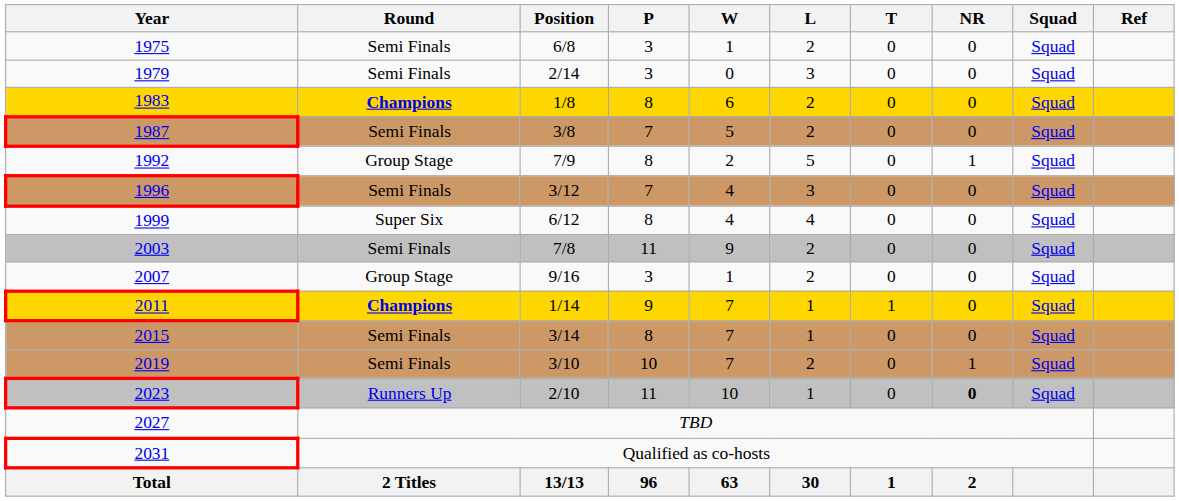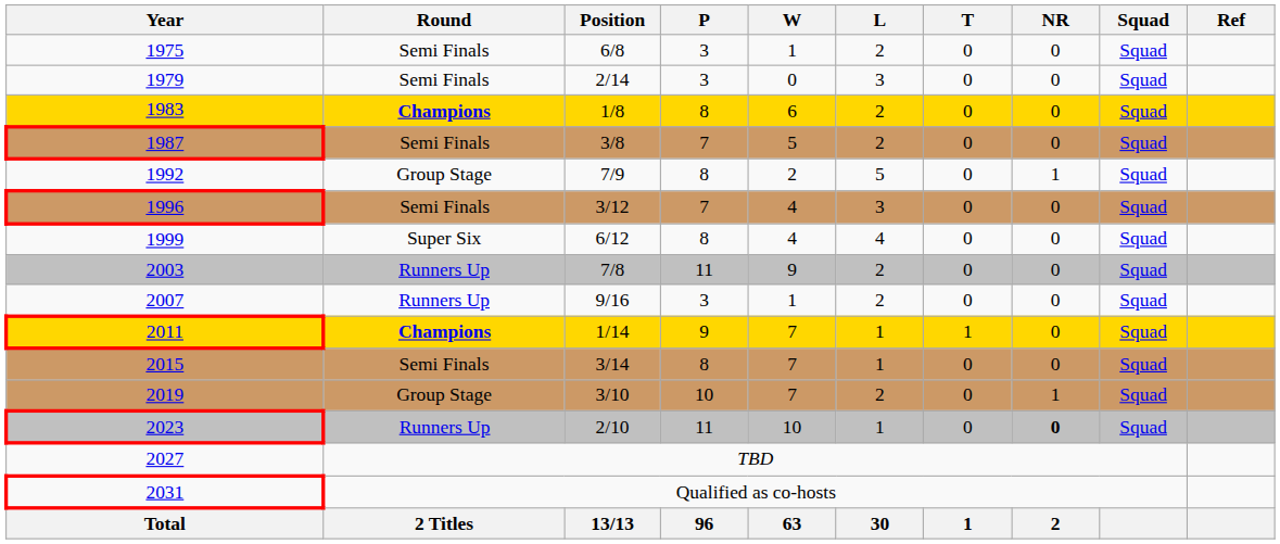2003 | Round: Semi Finals -> Runners Up
2007 | Round: Group Stage -> Runners Up
2019 | Round: Semi Finals -> Group Stage
